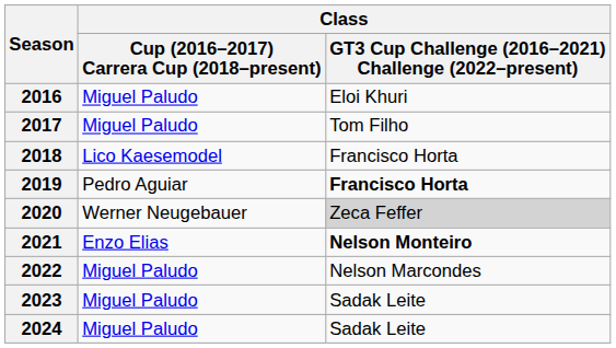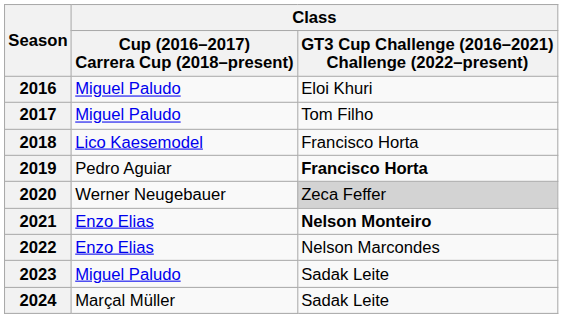2022 | Class / Cup (2016–2017) Carrera Cup (2018–present): Miguel Paludo -> Enzo Elias
2024 | Class / Cup (2016–2017) Carrera Cup (2018–present): Miguel Paludo -> Marçal Müller
